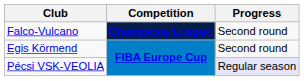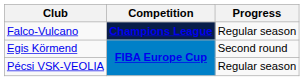Falco-Vulcano | Progress: Second round -> Regular season
Pécsi VSK-VEOLIA | Progress: lavender background -> no background
